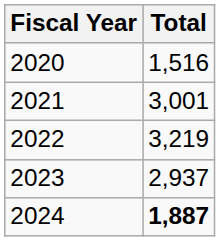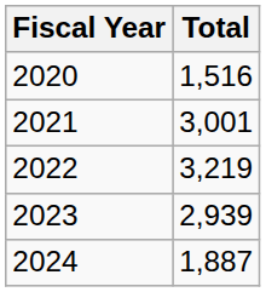2023 | Total: 2,937 -> 2,939
2024 | Total: bold -> normal
